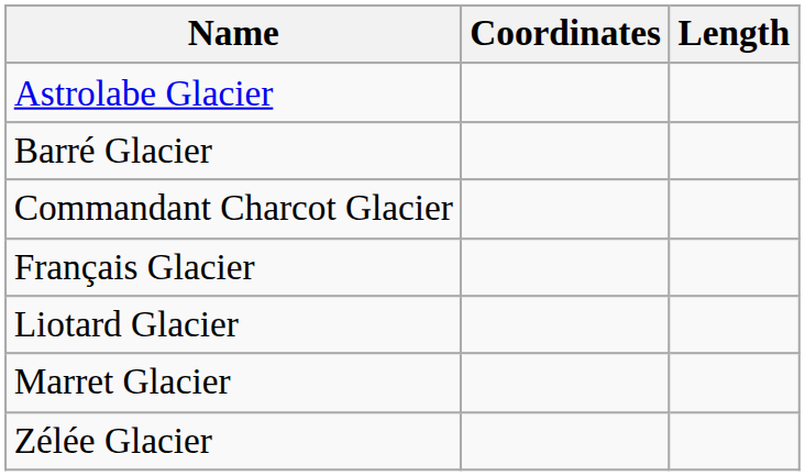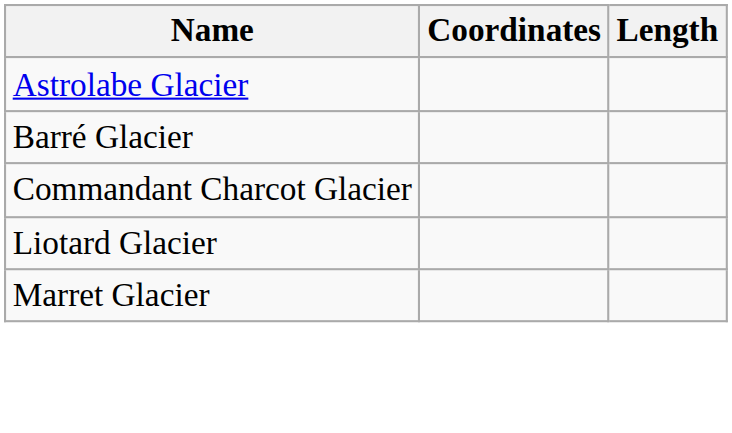- row: Français Glacier
- row: Zélée Glacier
